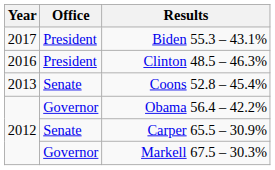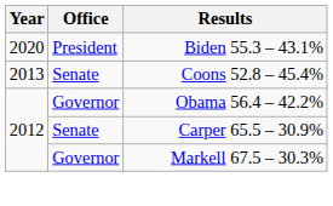Biden 55.3 – 43.1% | Year: 2017 -> 2020
- row: 2016 | President | Clinton 48.5 – 46.3%
